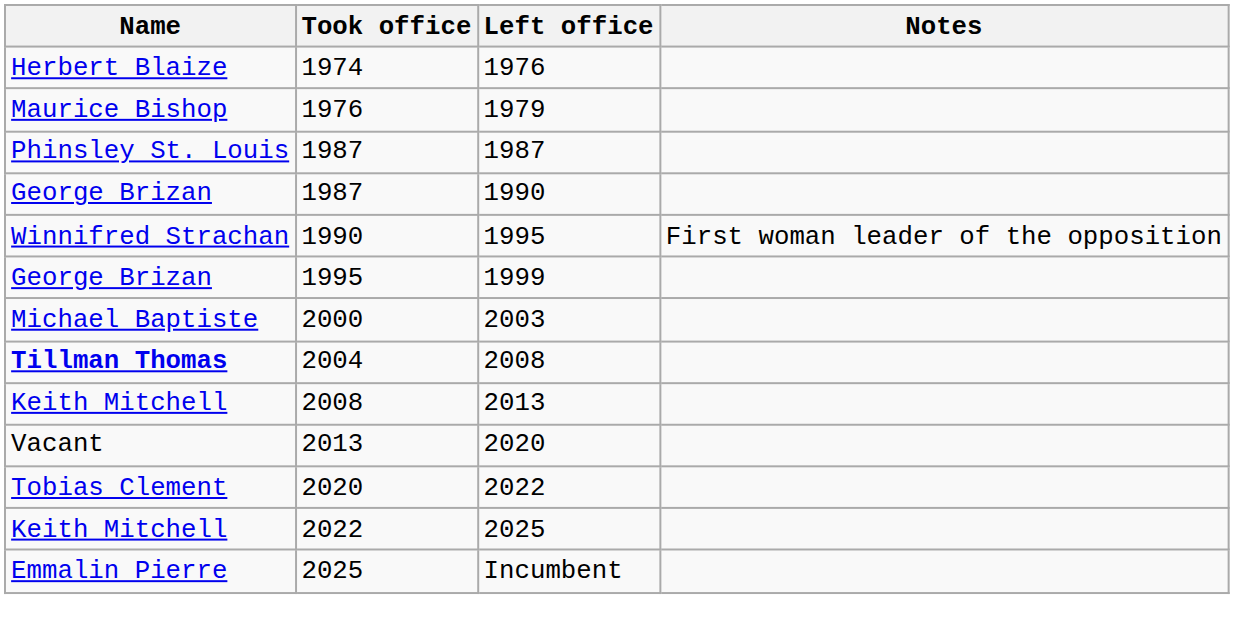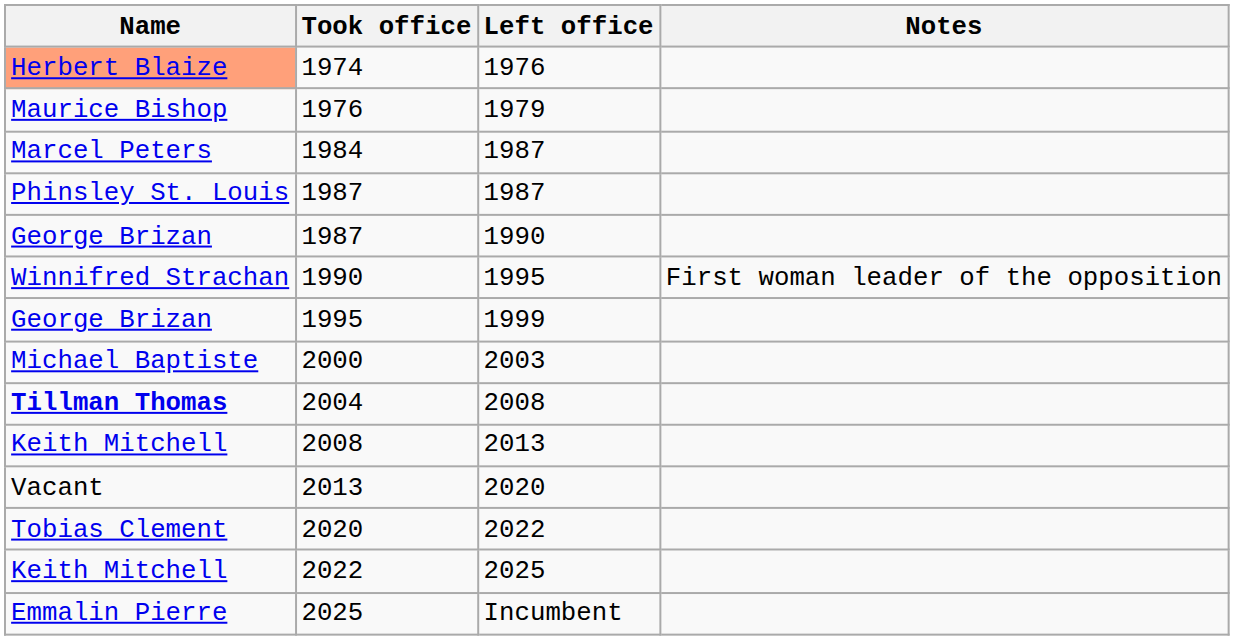1974 | Name: no background -> lightsalmon background
+ row: Marcel Peters | 1984 | 1987
